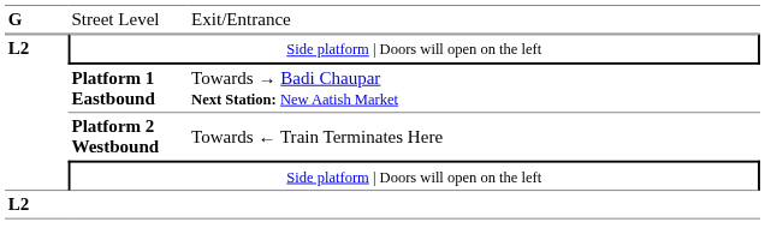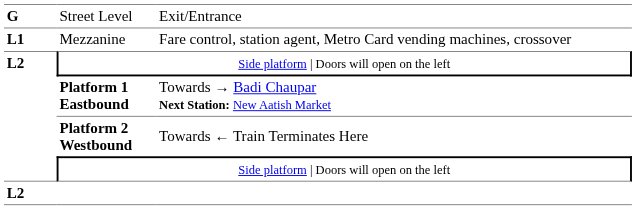+ row: L1 | Mezzanine | Fare control, station agent, Metro Card vending machines, crossover
